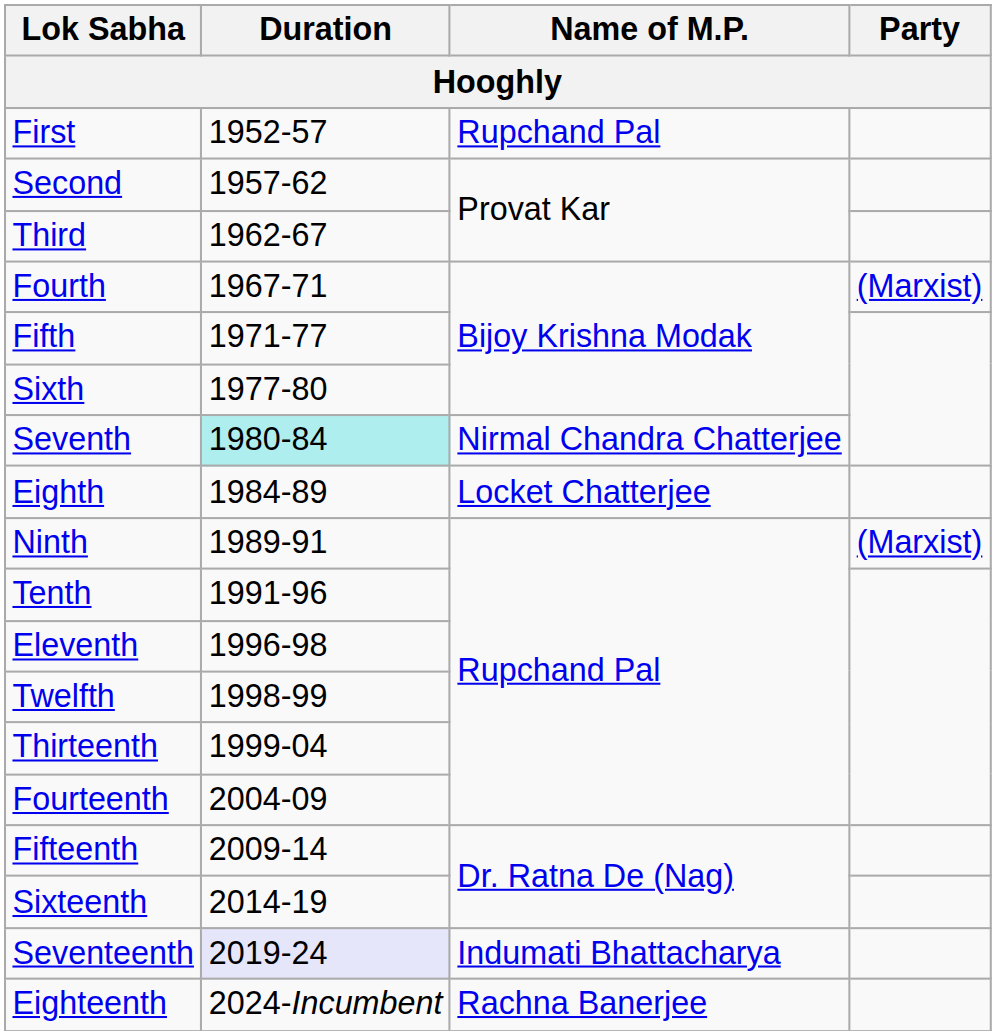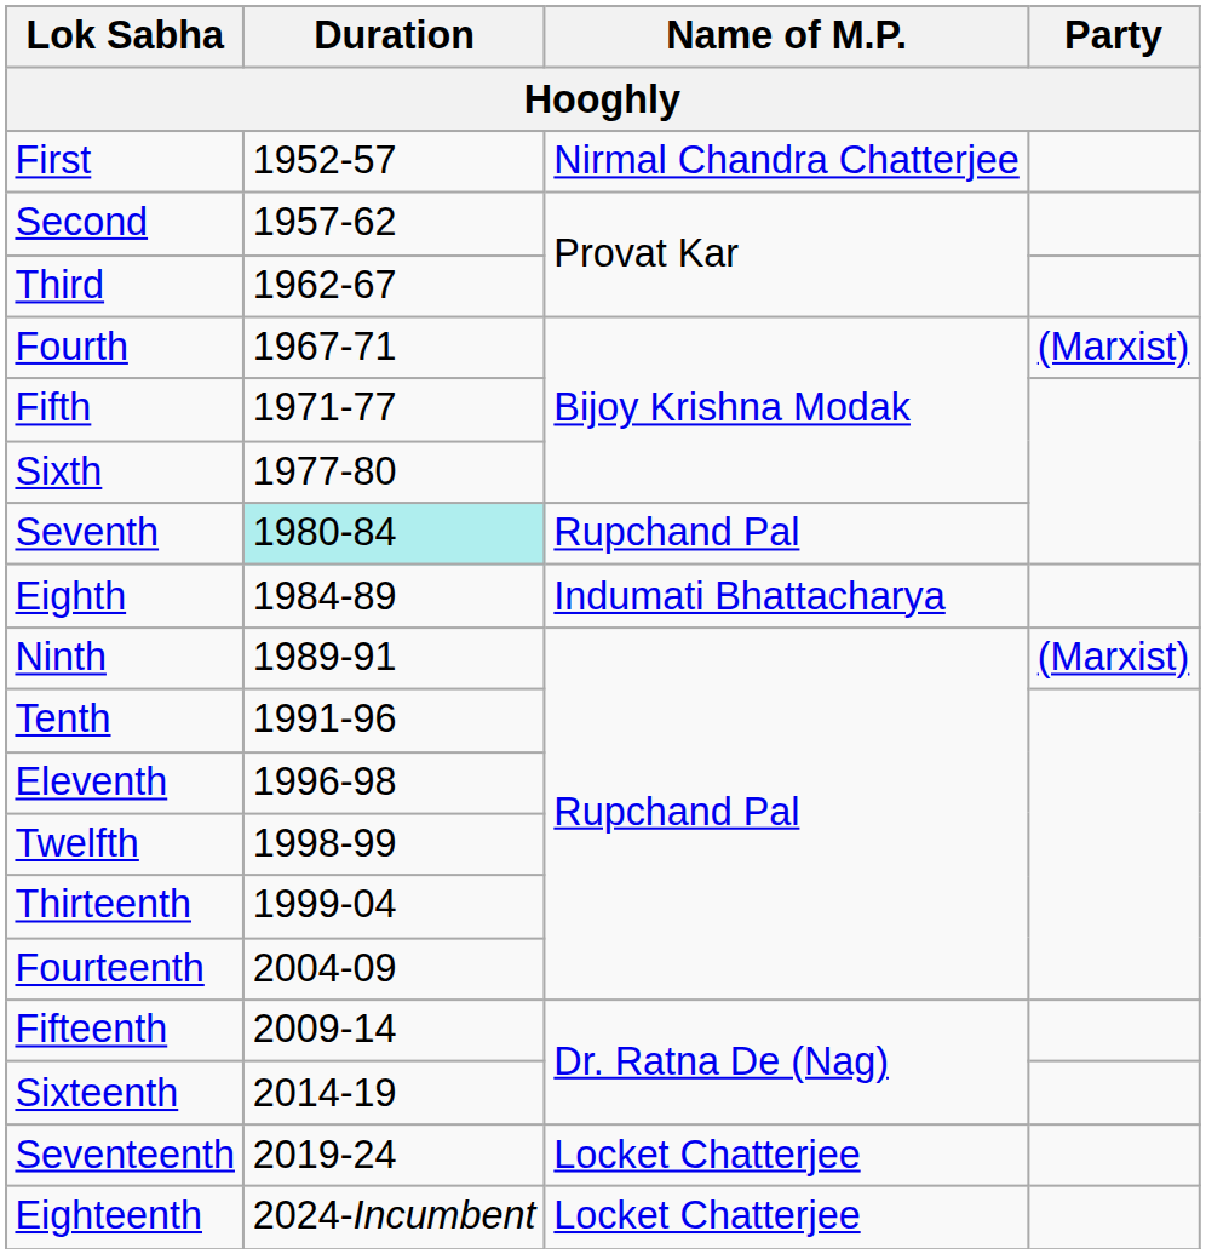First | Name of M.P.: Rupchand Pal -> Nirmal Chandra Chatterjee
Seventh | Name of M.P.: Nirmal Chandra Chatterjee -> Rupchand Pal
Eighth | Name of M.P.: Locket Chatterjee -> Indumati Bhattacharya
Seventeenth | Duration: lavender background -> no background
Seventeenth | Name of M.P.: Indumati Bhattacharya -> Locket Chatterjee
Eighteenth | Name of M.P.: Rachna Banerjee -> Locket Chatterjee
